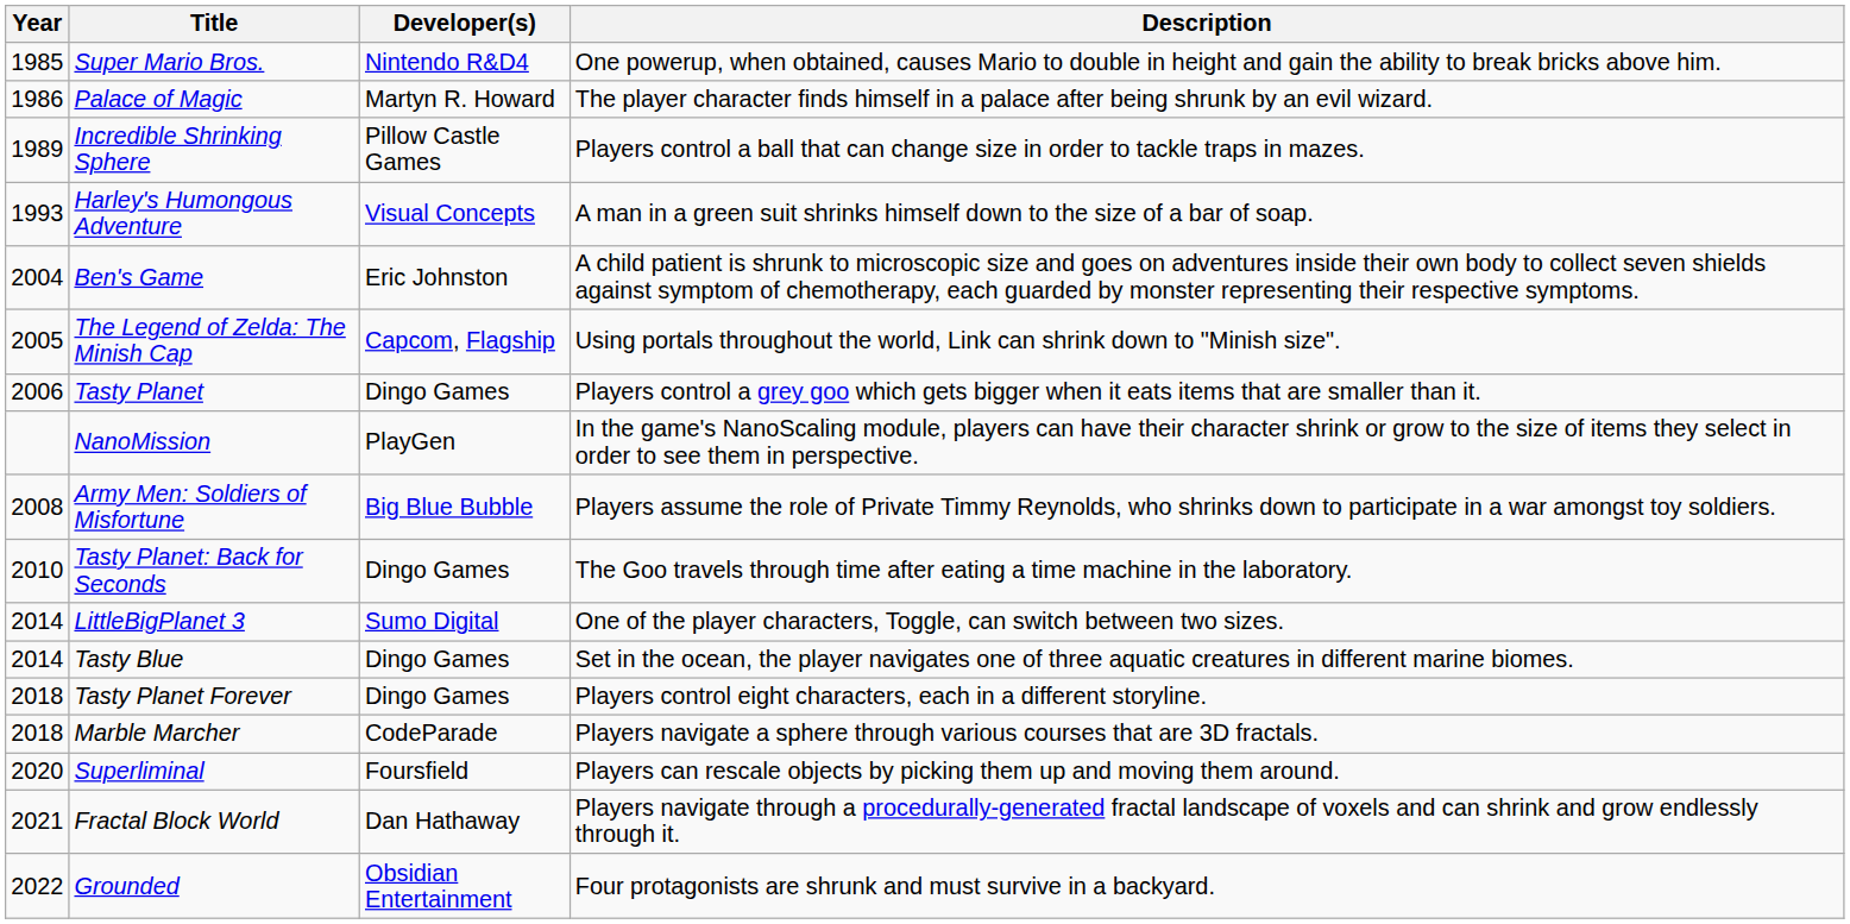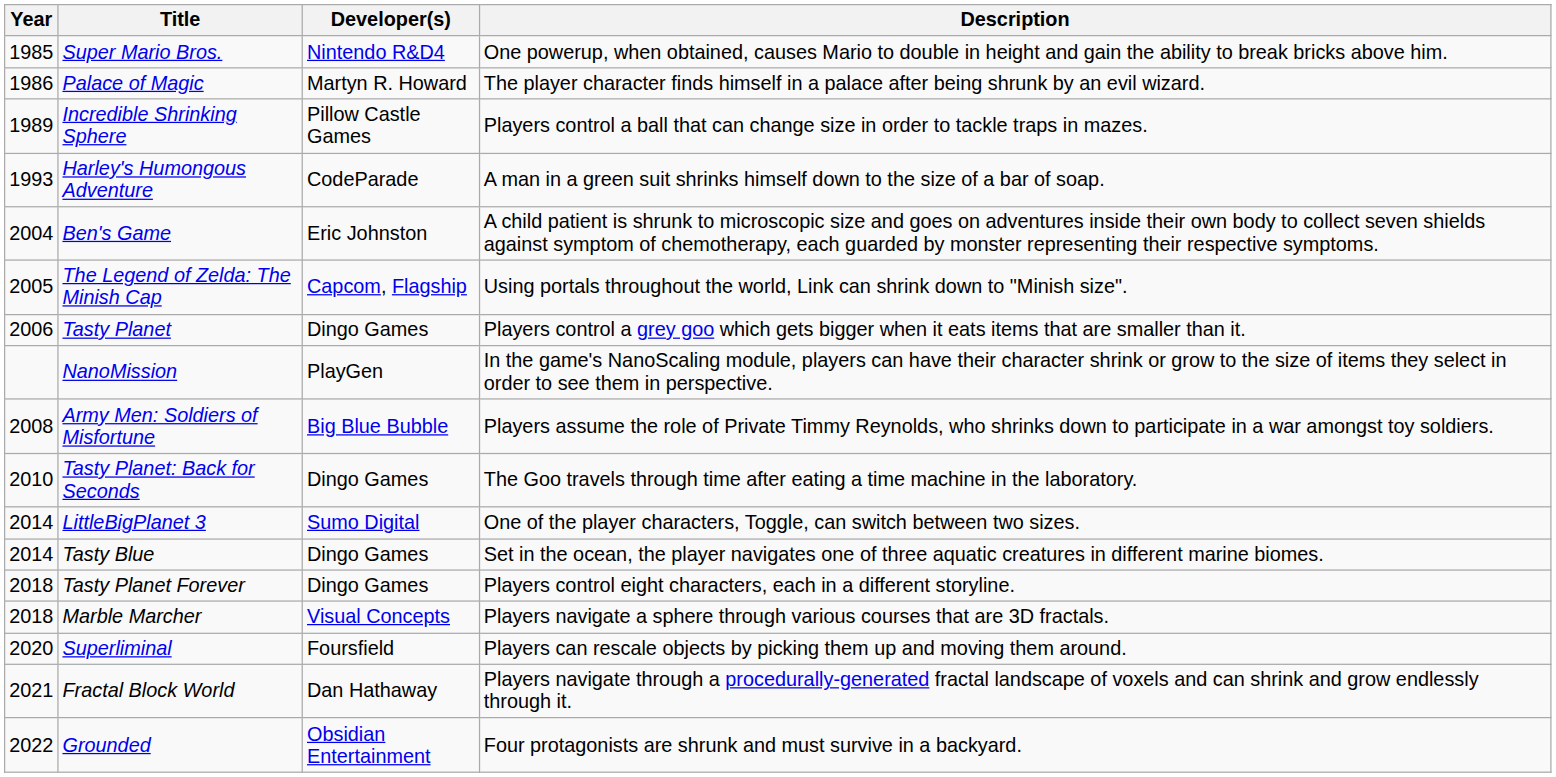Harley's Humongous Adventure | Developer(s): Visual Concepts -> CodeParade
Marble Marcher | Developer(s): CodeParade -> Visual Concepts
